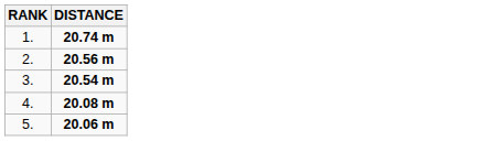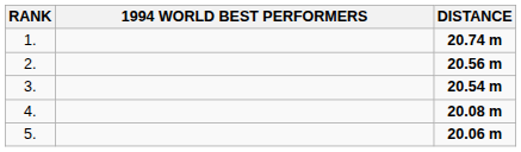+ column: 1994 WORLD BEST PERFORMERS
